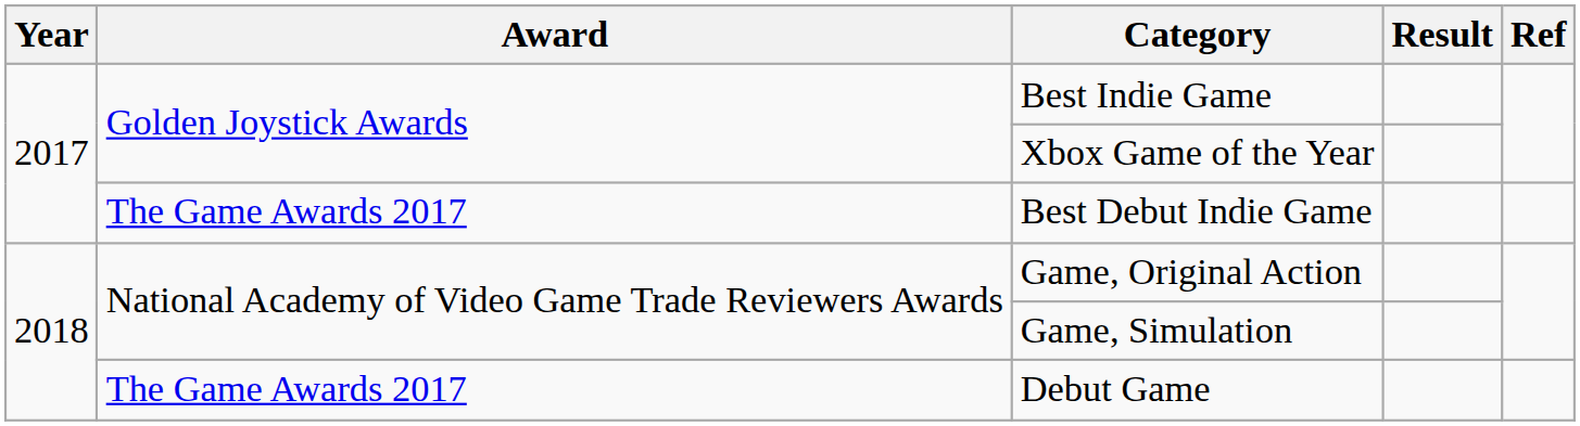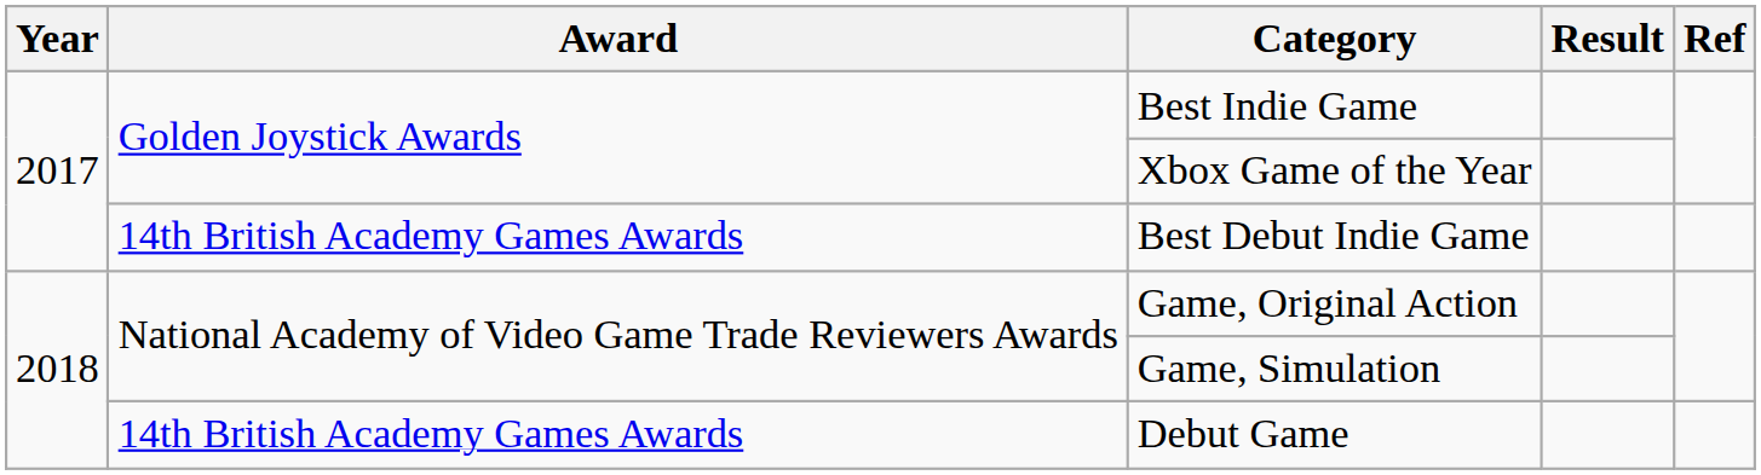Best Debut Indie Game | Award: The Game Awards 2017 -> 14th British Academy Games Awards
Debut Game | Award: The Game Awards 2017 -> 14th British Academy Games Awards
